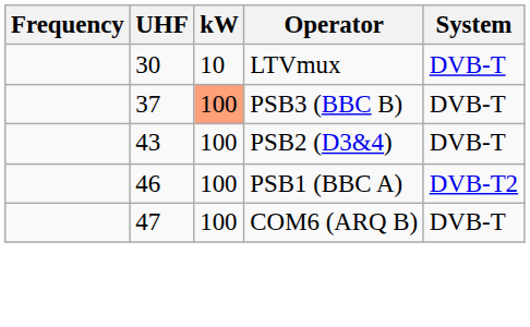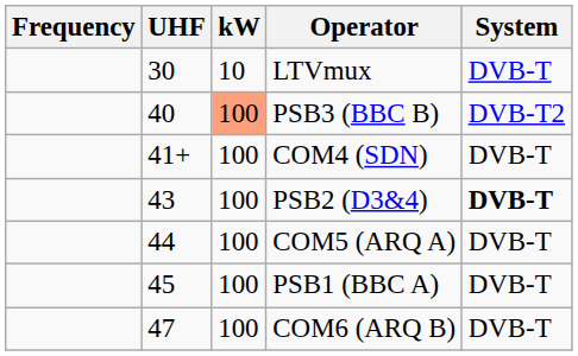PSB3 (BBC B) | UHF: 37 -> 40
PSB3 (BBC B) | System: DVB-T -> DVB-T2
+ row: 41+ | 100 | COM4 (SDN) | DVB-T
PSB2 (D3&4) | System: normal -> bold
+ row: 44 | 100 | COM5 (ARQ A) | DVB-T
PSB1 (BBC A) | UHF: 46 -> 45
PSB1 (BBC A) | System: DVB-T2 -> DVB-T
